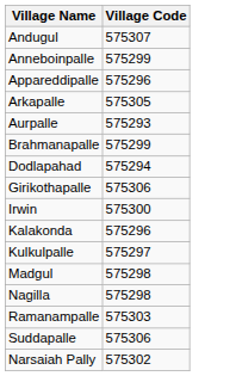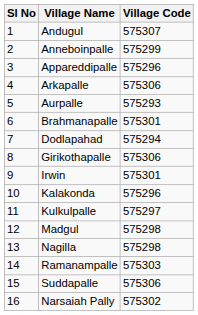+ column: Sl No | 1 | 2 | 3 | 4 | 5 | 6 | 7 | 8 | 9 | 10 | 11 | 12 | 13 | 14 | 15 | 16
Arkapalle | Village Code: 575305 -> 575306
Brahmanapalle | Village Code: 575299 -> 575301
Irwin | Village Code: 575300 -> 575301
